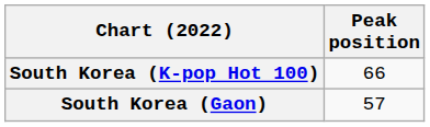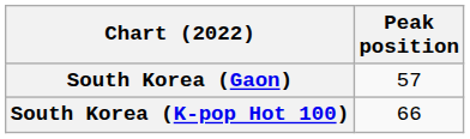rows swapped: South Korea (Gaon) <-> South Korea (K-pop Hot 100)
